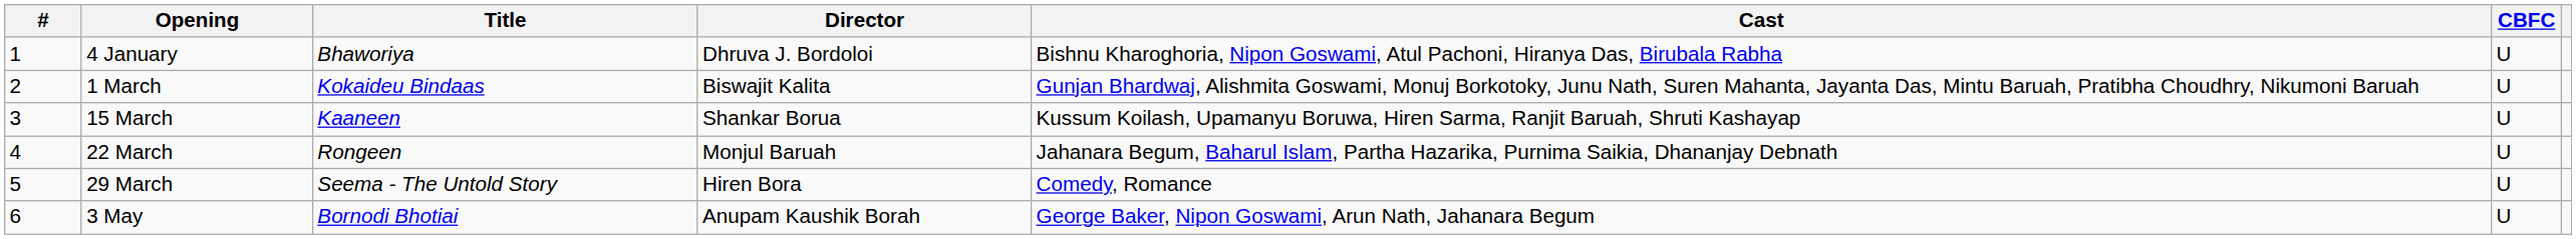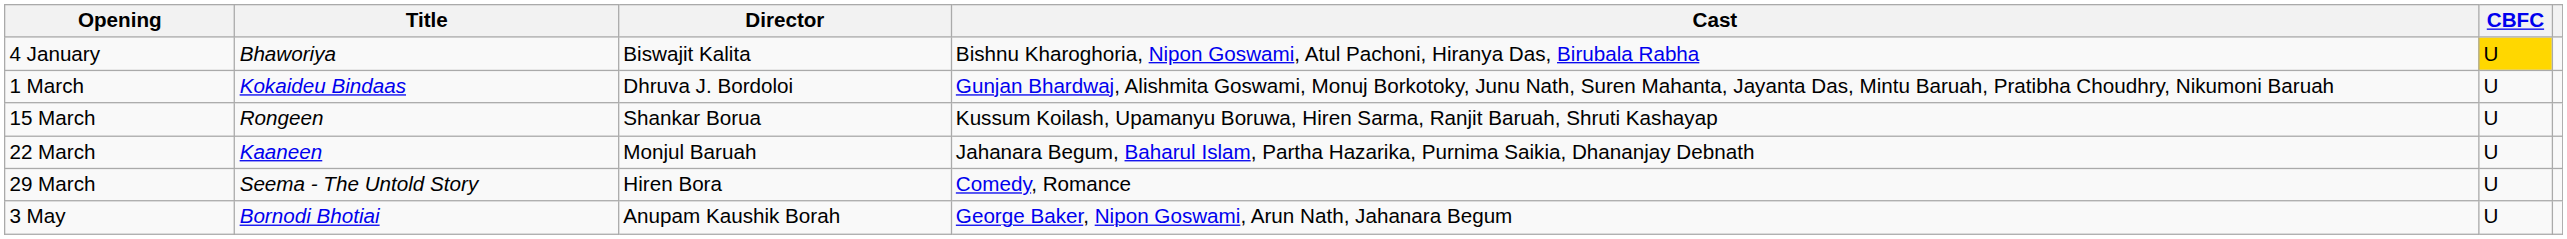- column: # | 1 | 2 | 3 | 4 | 5 | 6
4 January | Director: Dhruva J. Bordoloi -> Biswajit Kalita
4 January | CBFC: no background -> gold background
1 March | Director: Biswajit Kalita -> Dhruva J. Bordoloi
15 March | Title: Kaaneen -> Rongeen
22 March | Title: Rongeen -> Kaaneen
